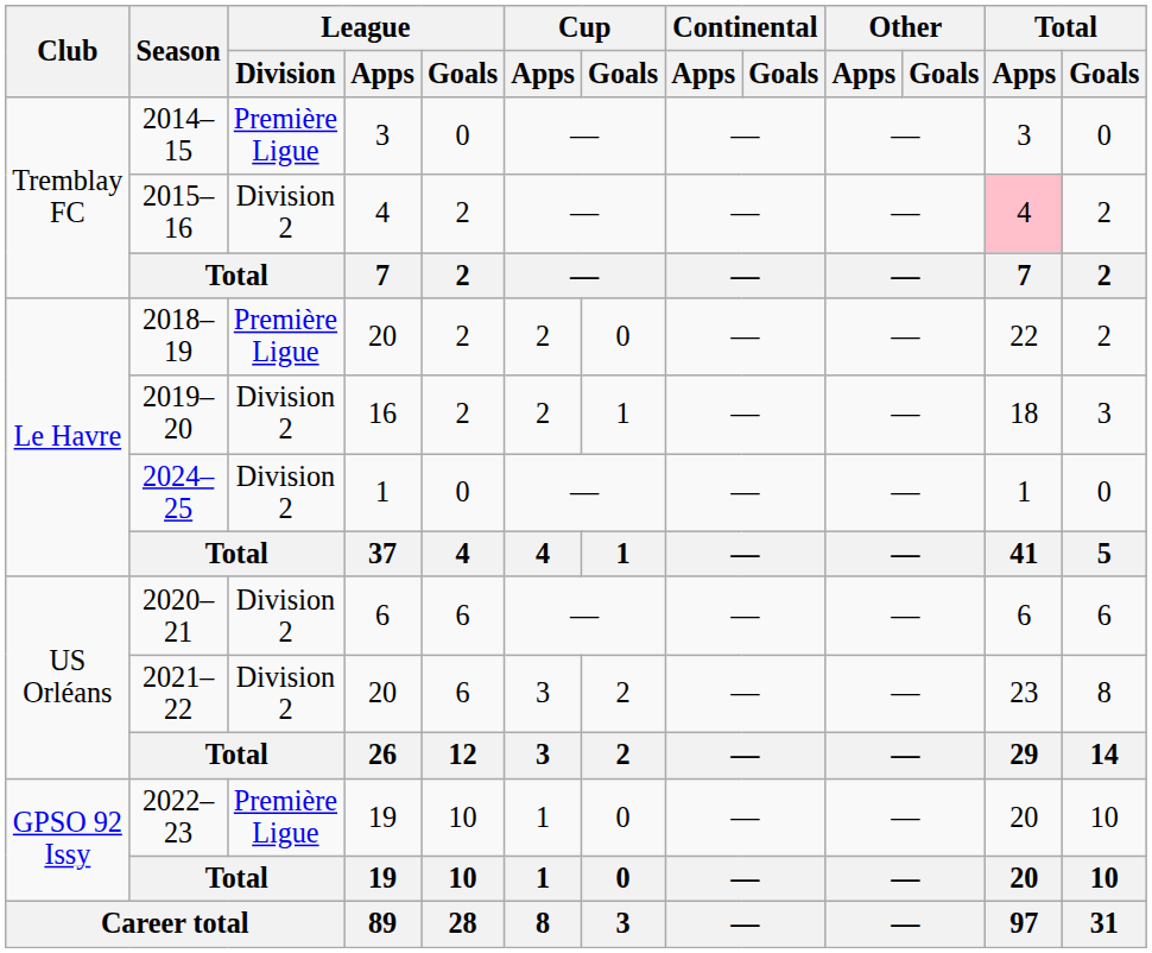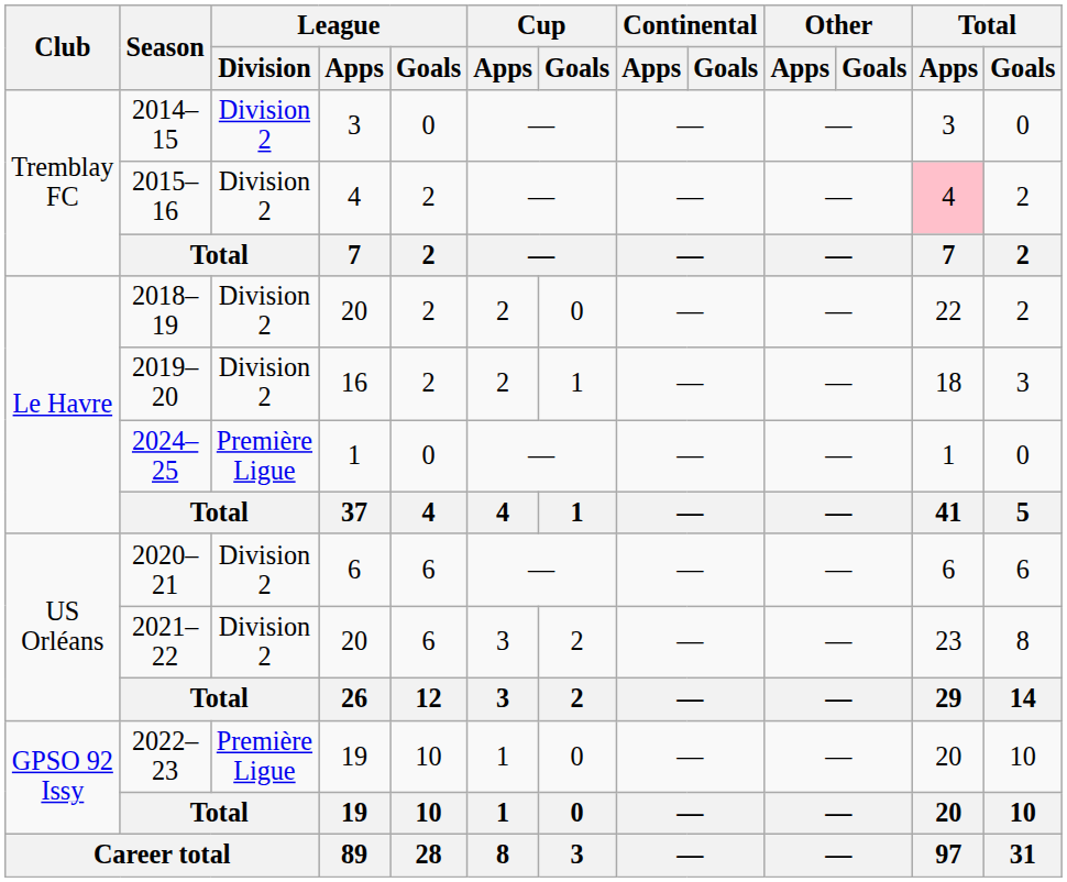2014–15 | League / Division: Première Ligue -> Division 2
2018–19 | League / Division: Première Ligue -> Division 2
2024–25 | League / Division: Division 2 -> Première Ligue
